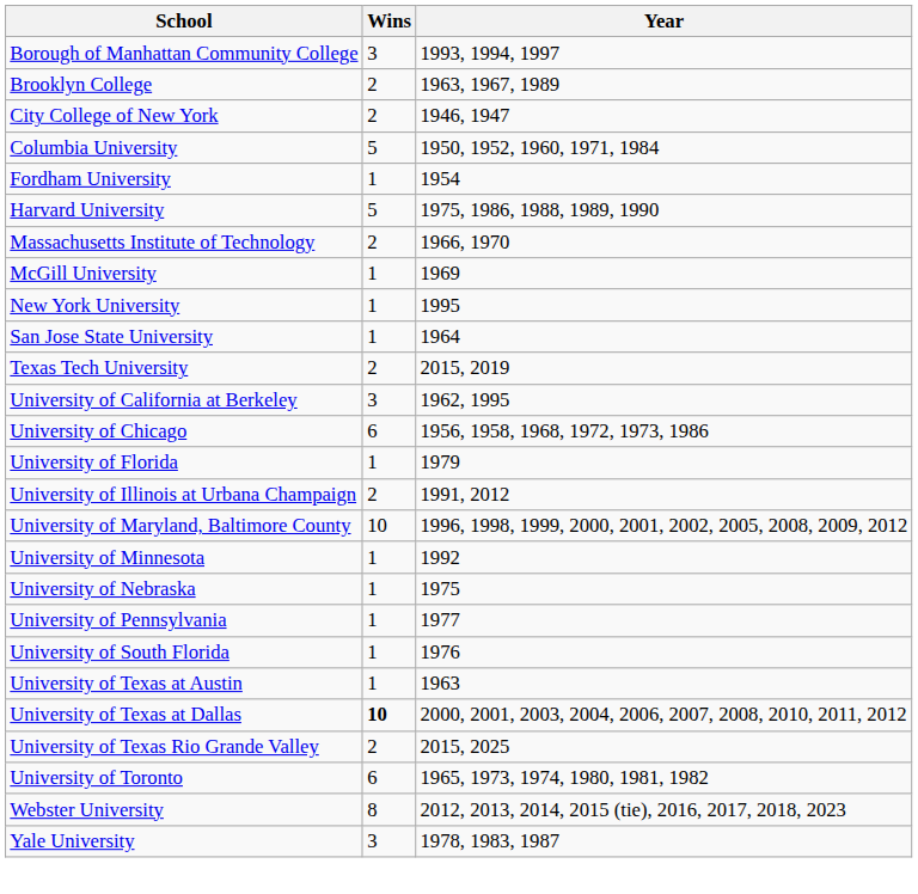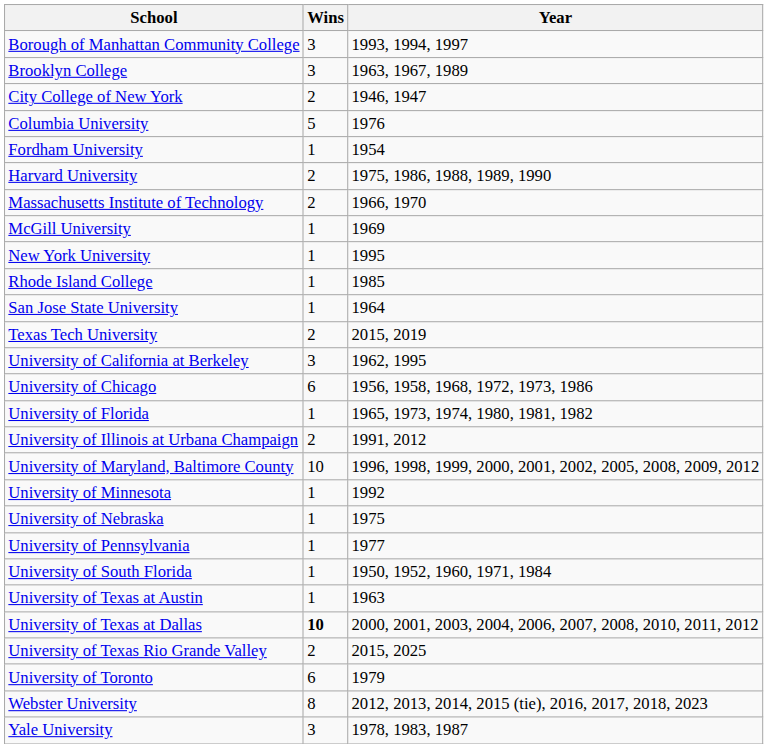Brooklyn College | Wins: 2 -> 3
Columbia University | Year: 1950, 1952, 1960, 1971, 1984 -> 1976
Harvard University | Wins: 5 -> 2
+ row: Rhode Island College | 1 | 1985
University of Florida | Year: 1979 -> 1965, 1973, 1974, 1980, 1981, 1982
University of South Florida | Year: 1976 -> 1950, 1952, 1960, 1971, 1984
University of Toronto | Year: 1965, 1973, 1974, 1980, 1981, 1982 -> 1979
